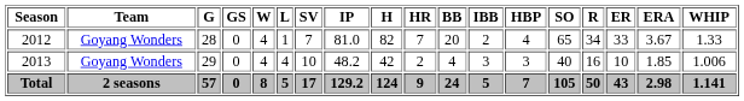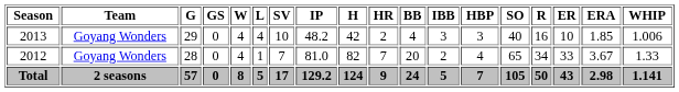rows swapped: 2012 <-> 2013
